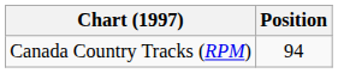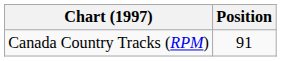Canada Country Tracks (RPM) | Position: 94 -> 91
